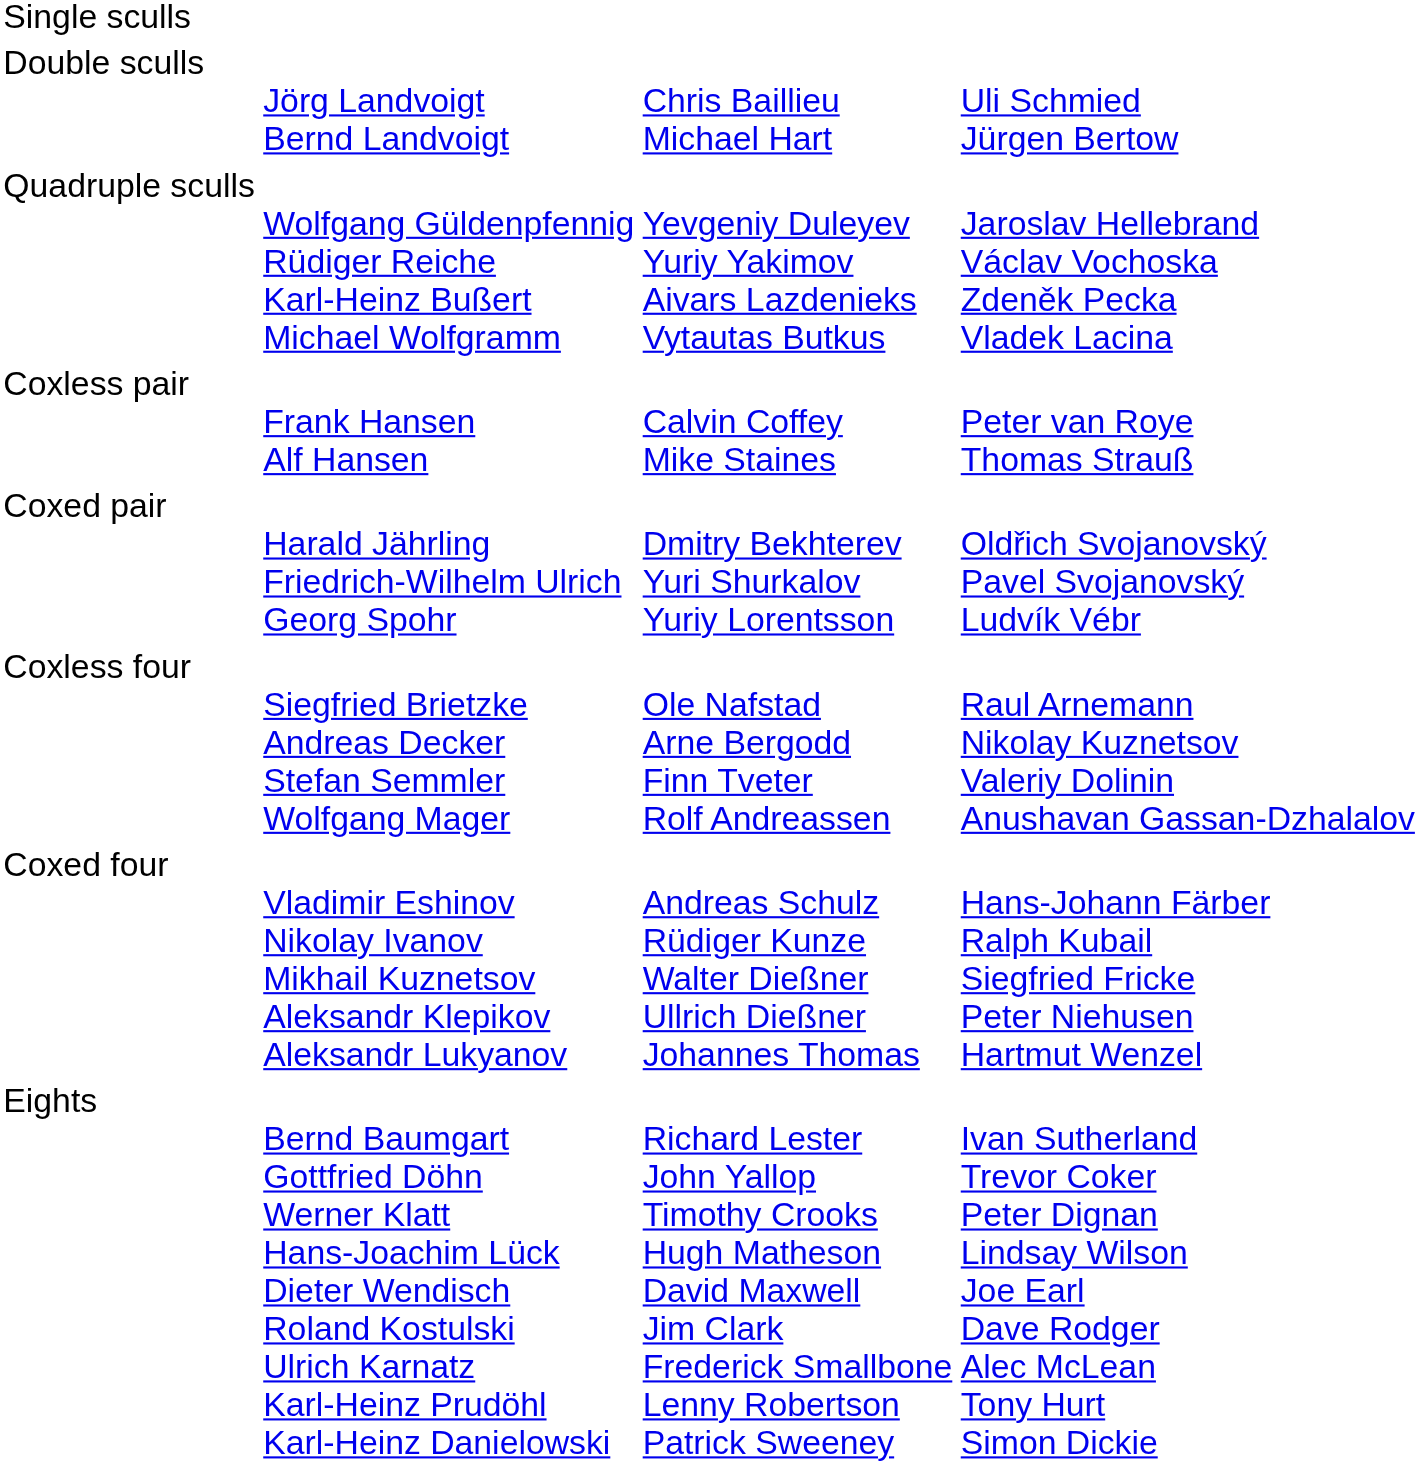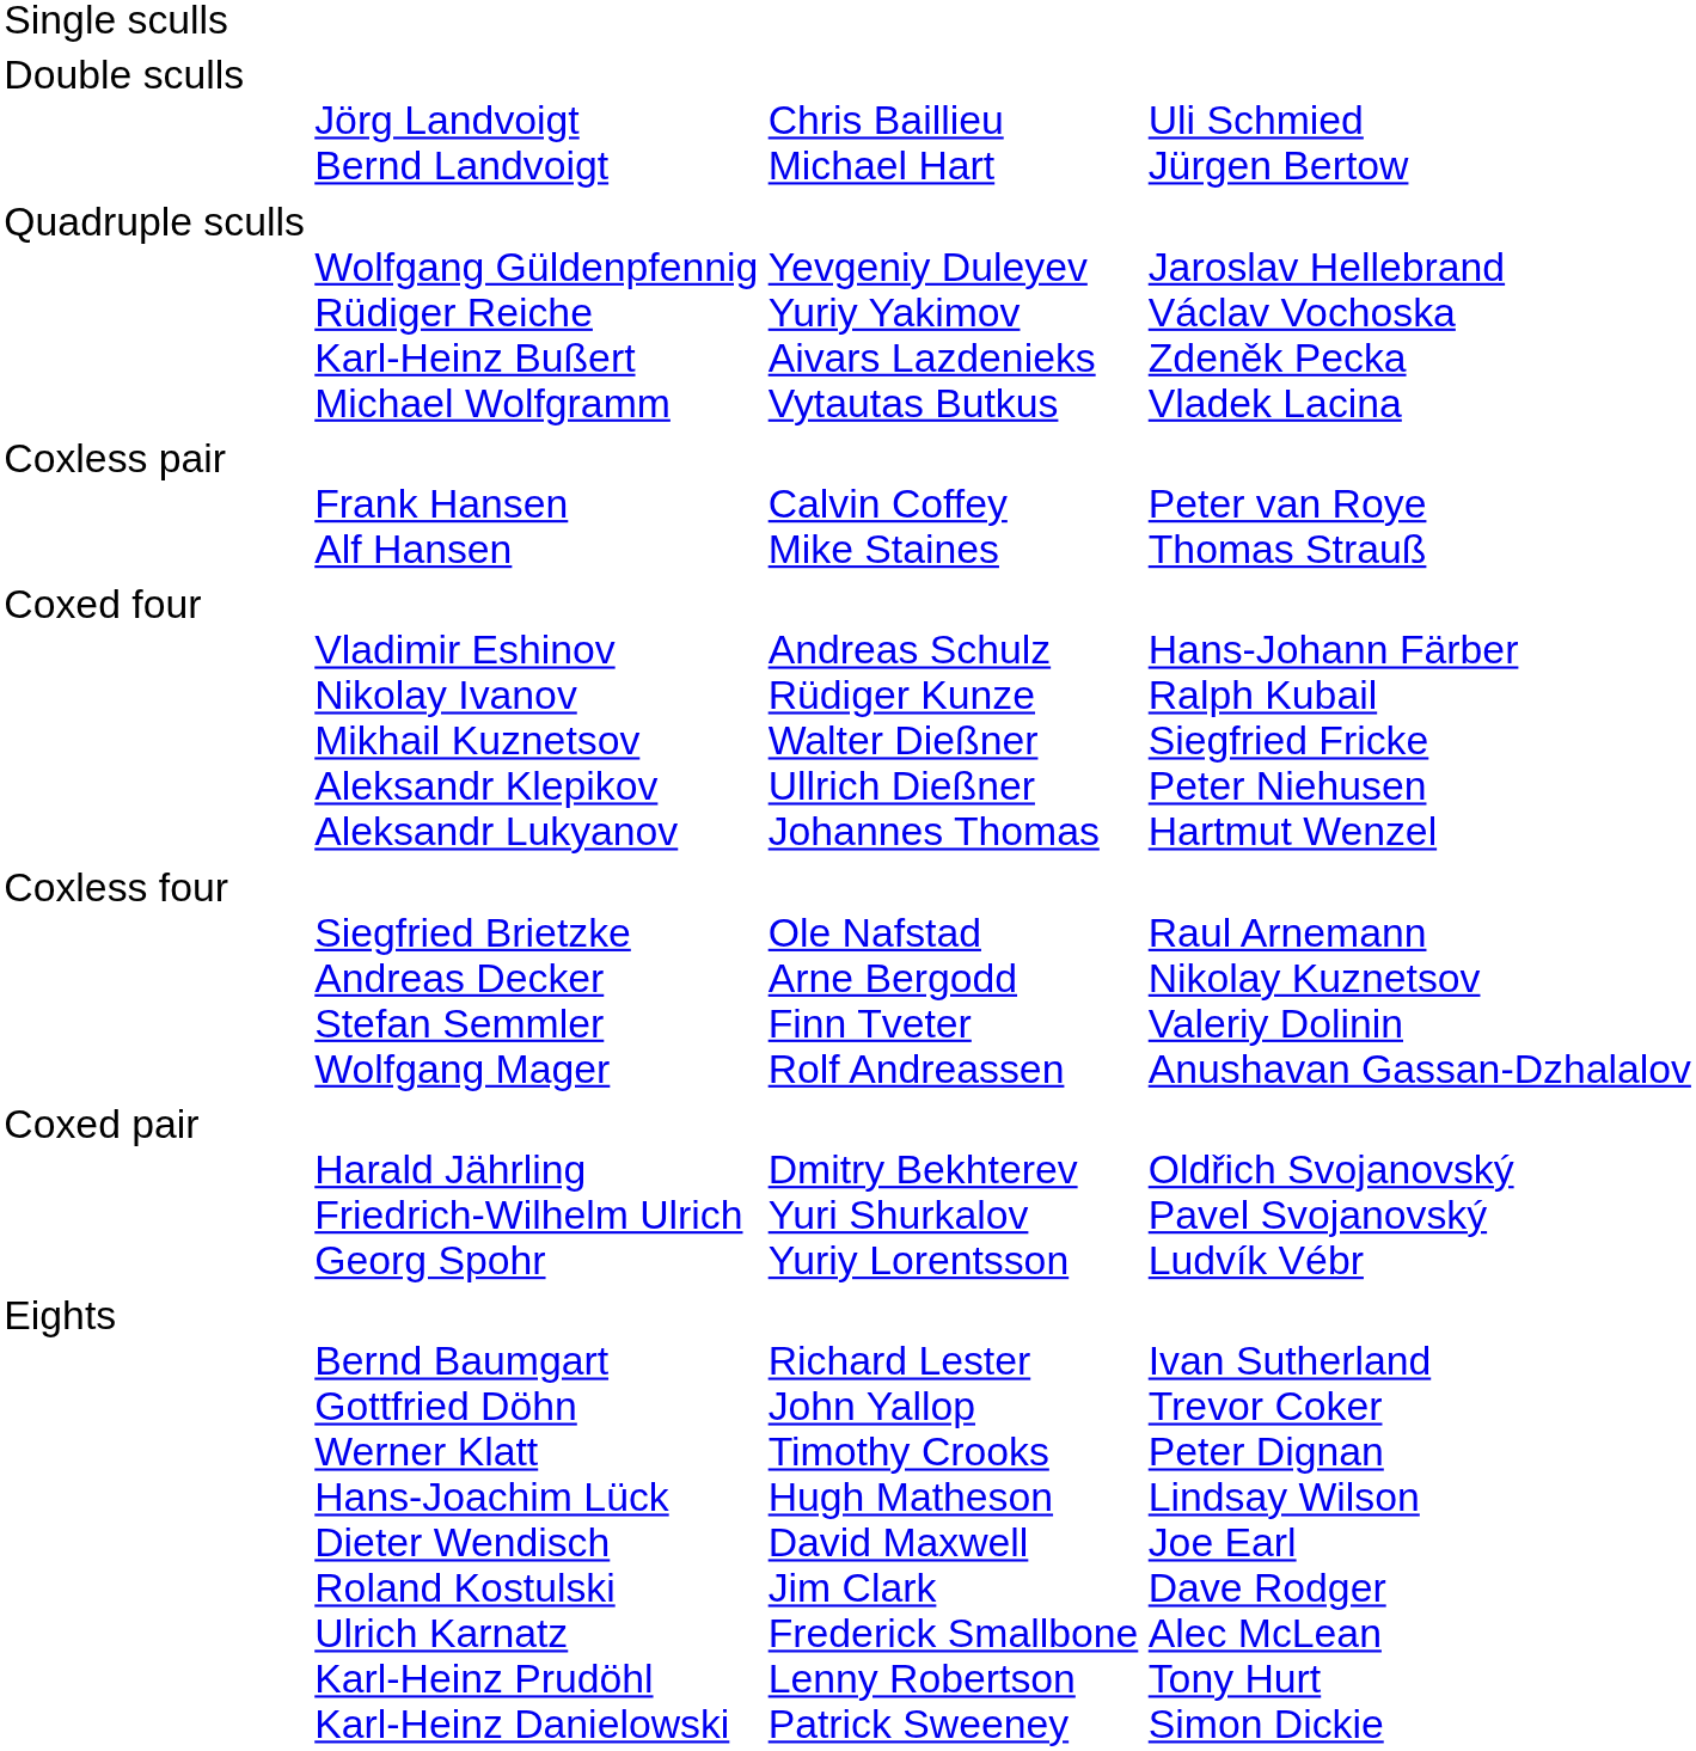rows swapped: Coxed pair <-> Coxed four
